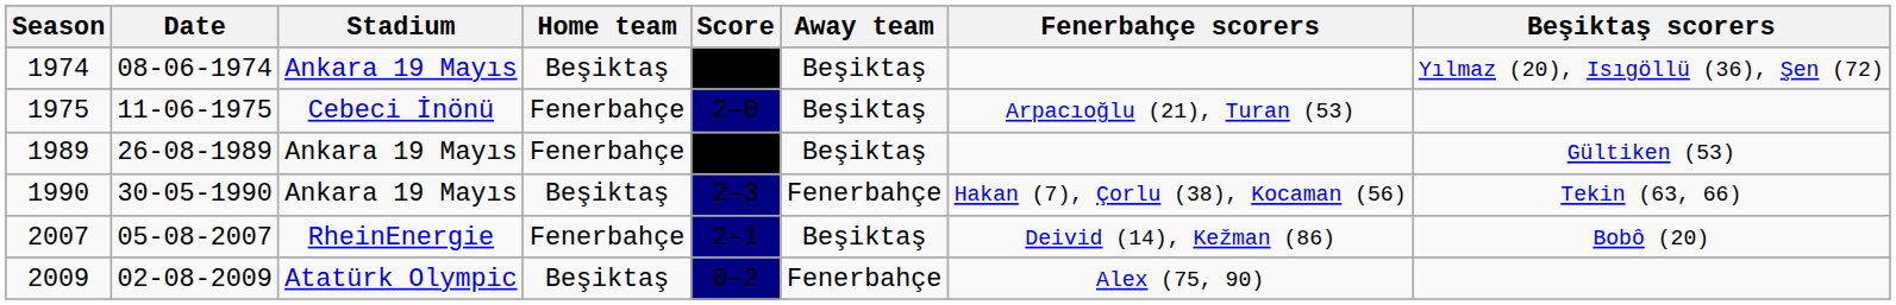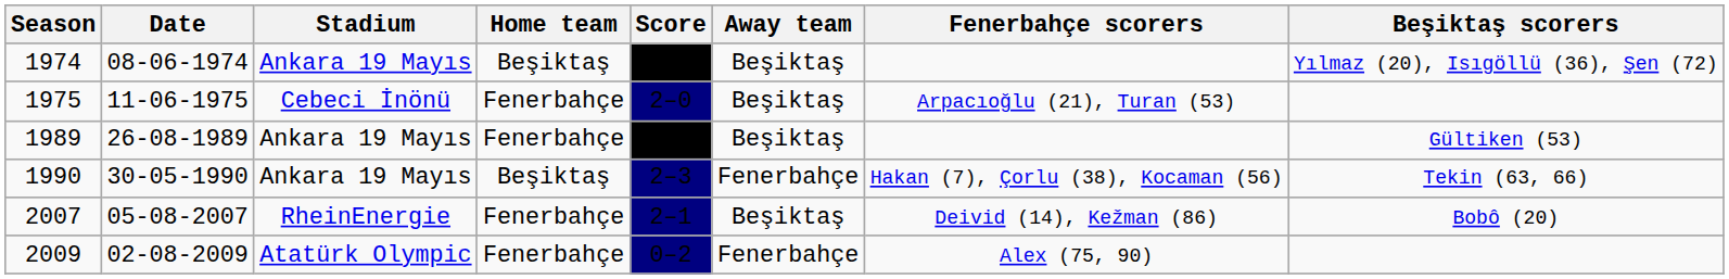2009 | Home team: Beşiktaş -> Fenerbahçe
